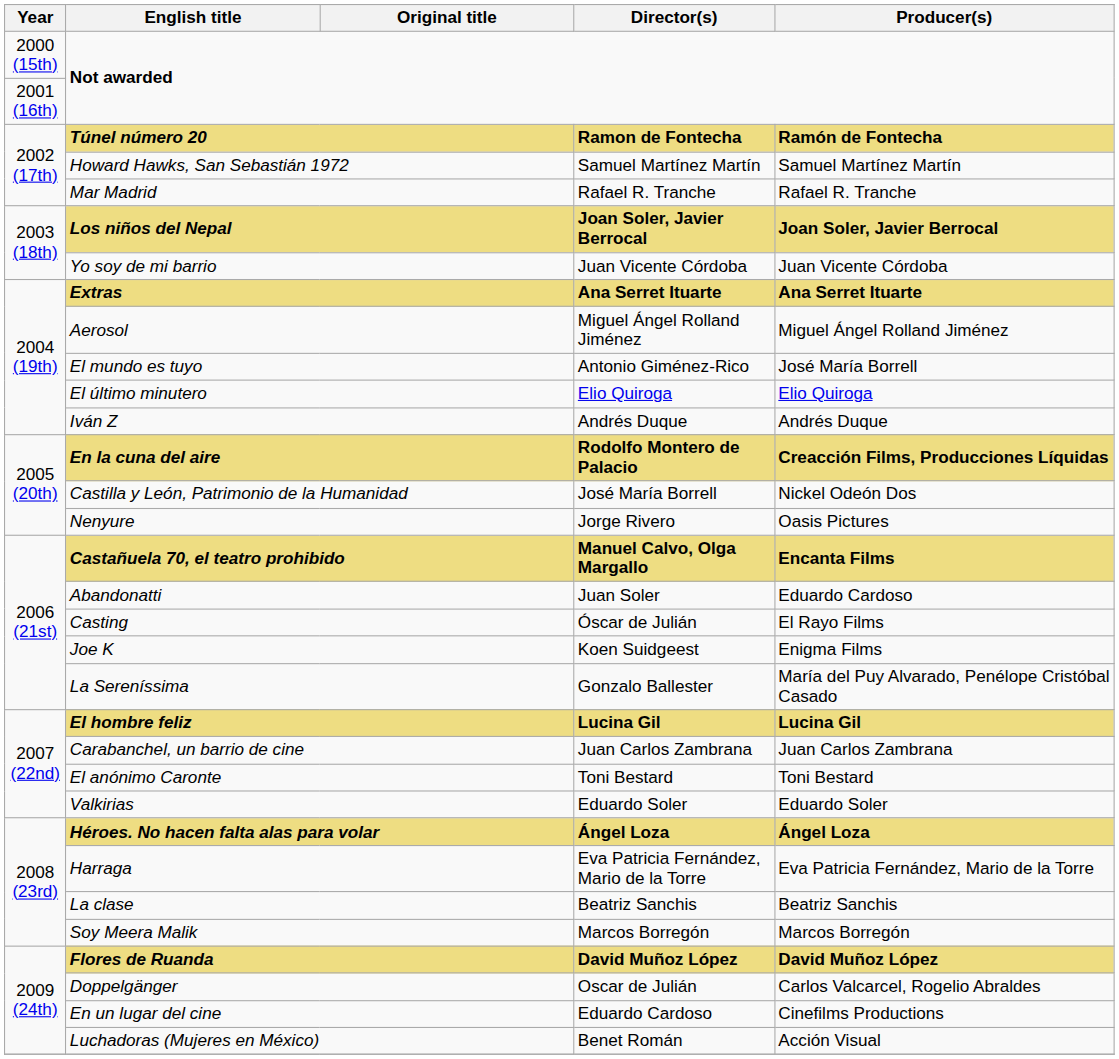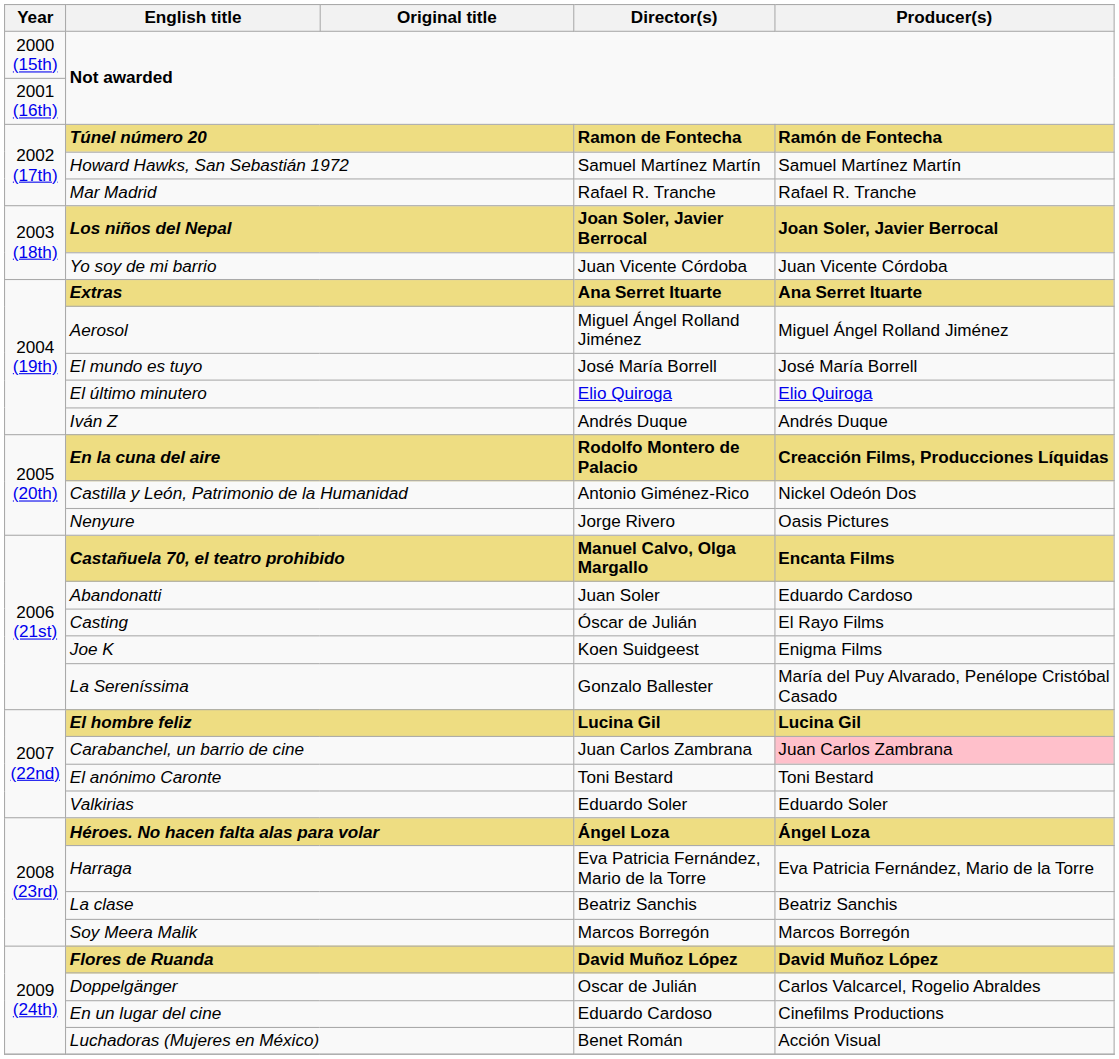El mundo es tuyo | Director(s): Antonio Giménez-Rico -> José María Borrell
Castilla y León, Patrimonio de la Humanidad | Director(s): José María Borrell -> Antonio Giménez-Rico
Carabanchel, un barrio de cine | Producer(s): no background -> pink background
